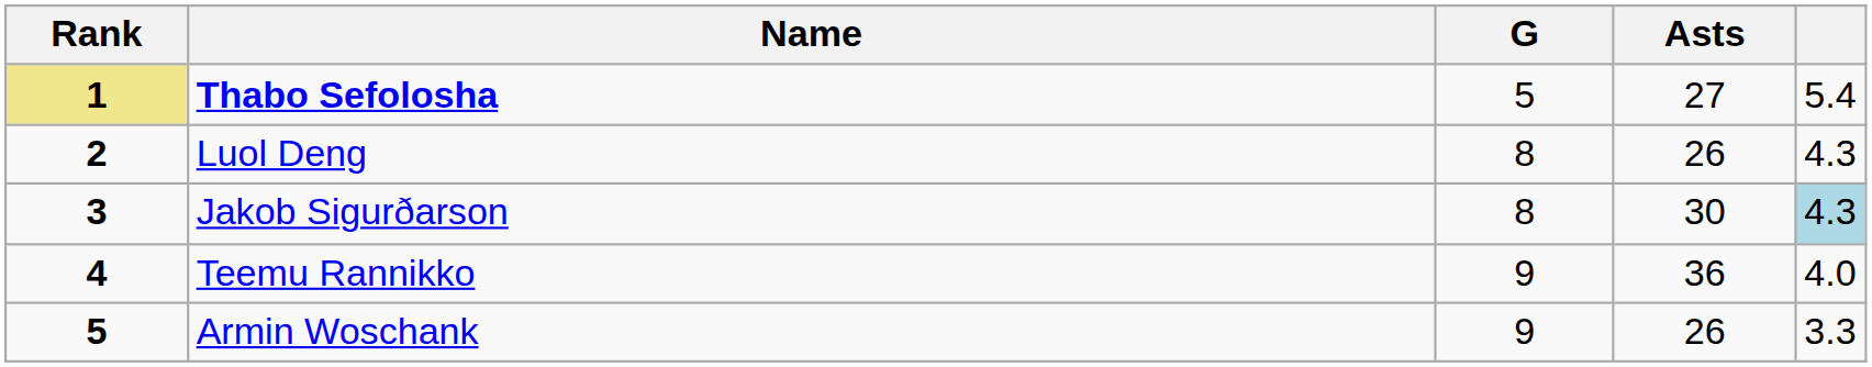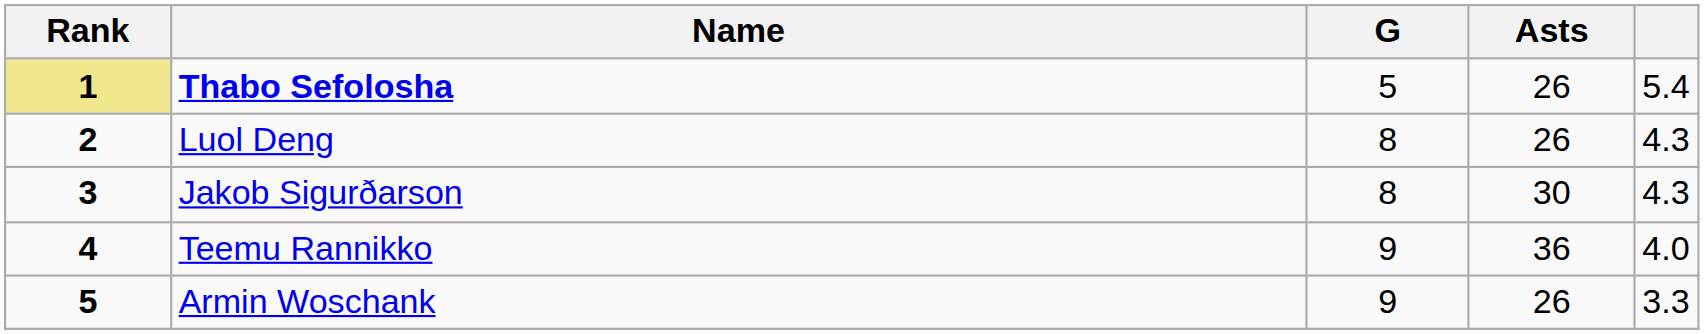Thabo Sefolosha | Asts: 27 -> 26
Jakob Sigurðarson | column 5: lightblue background -> no background
